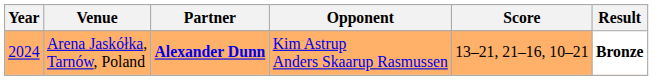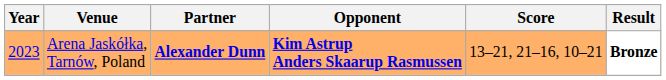Arena Jaskółka, Tarnów, Poland | Year: 2024 -> 2023
Arena Jaskółka, Tarnów, Poland | Opponent: normal -> bold
